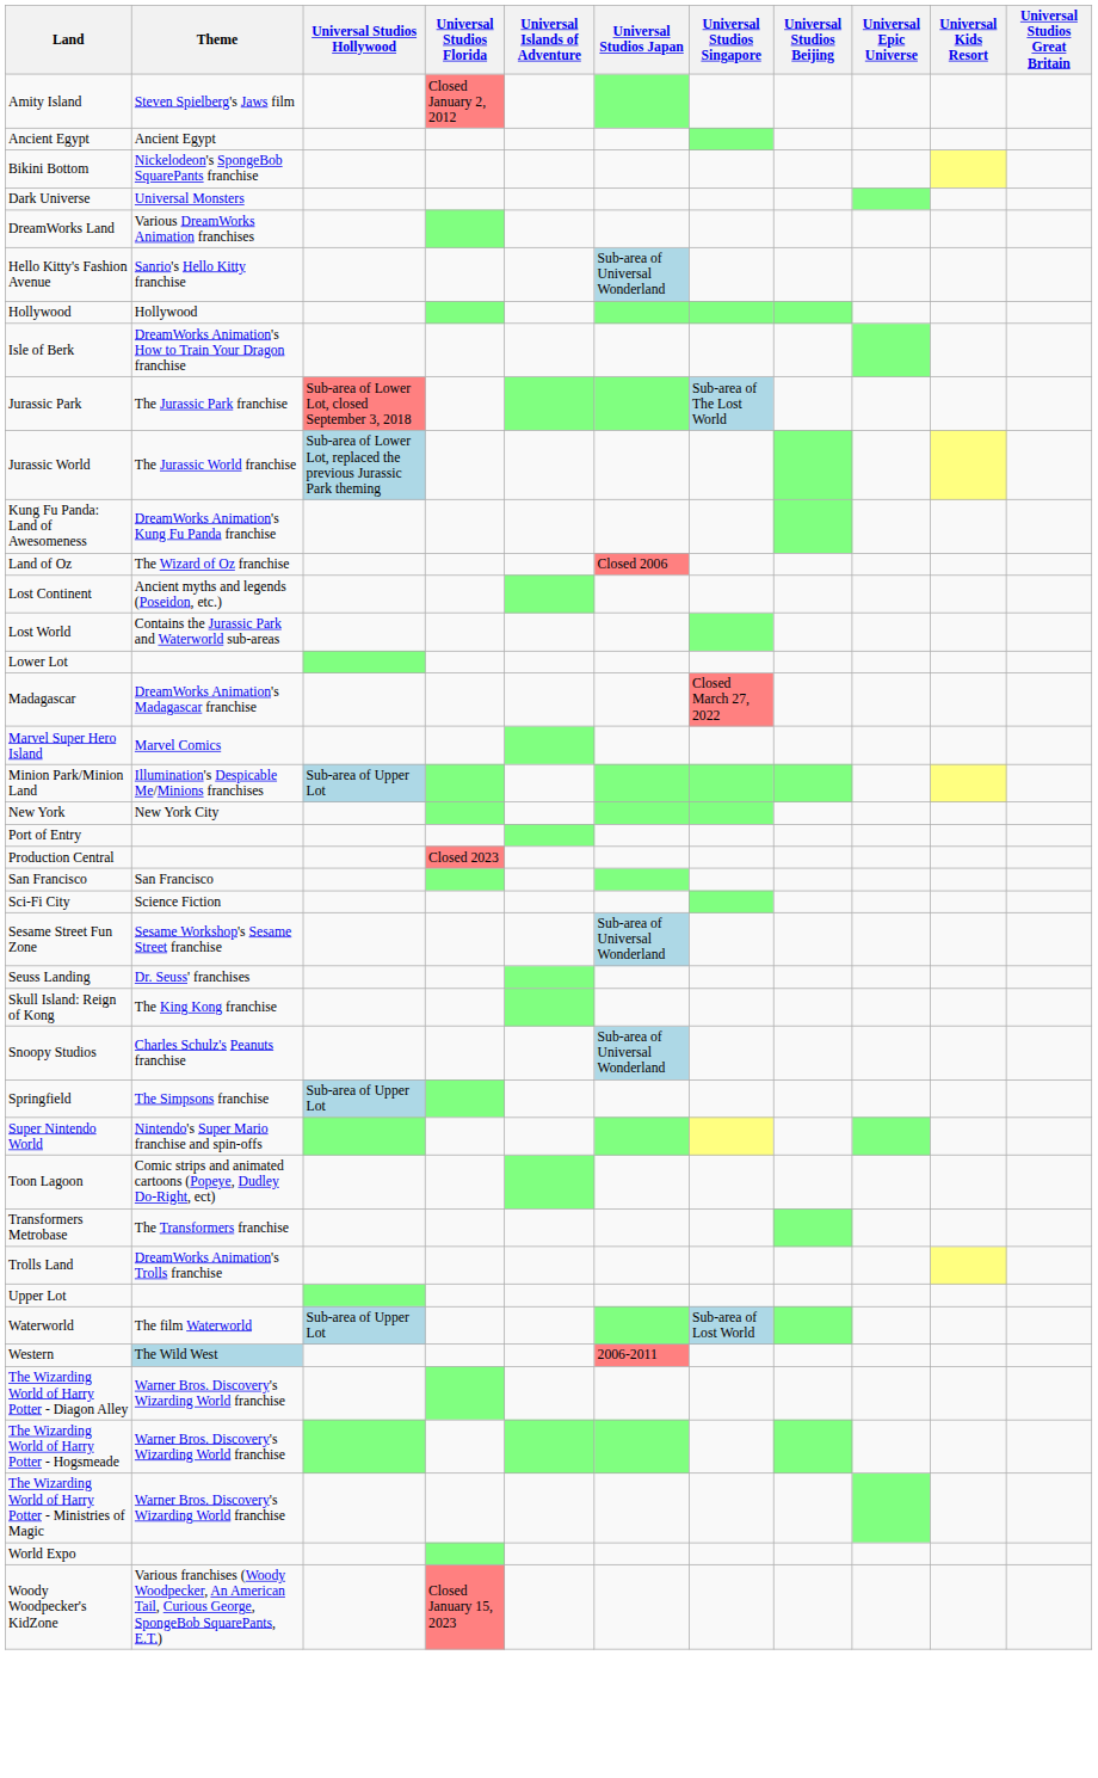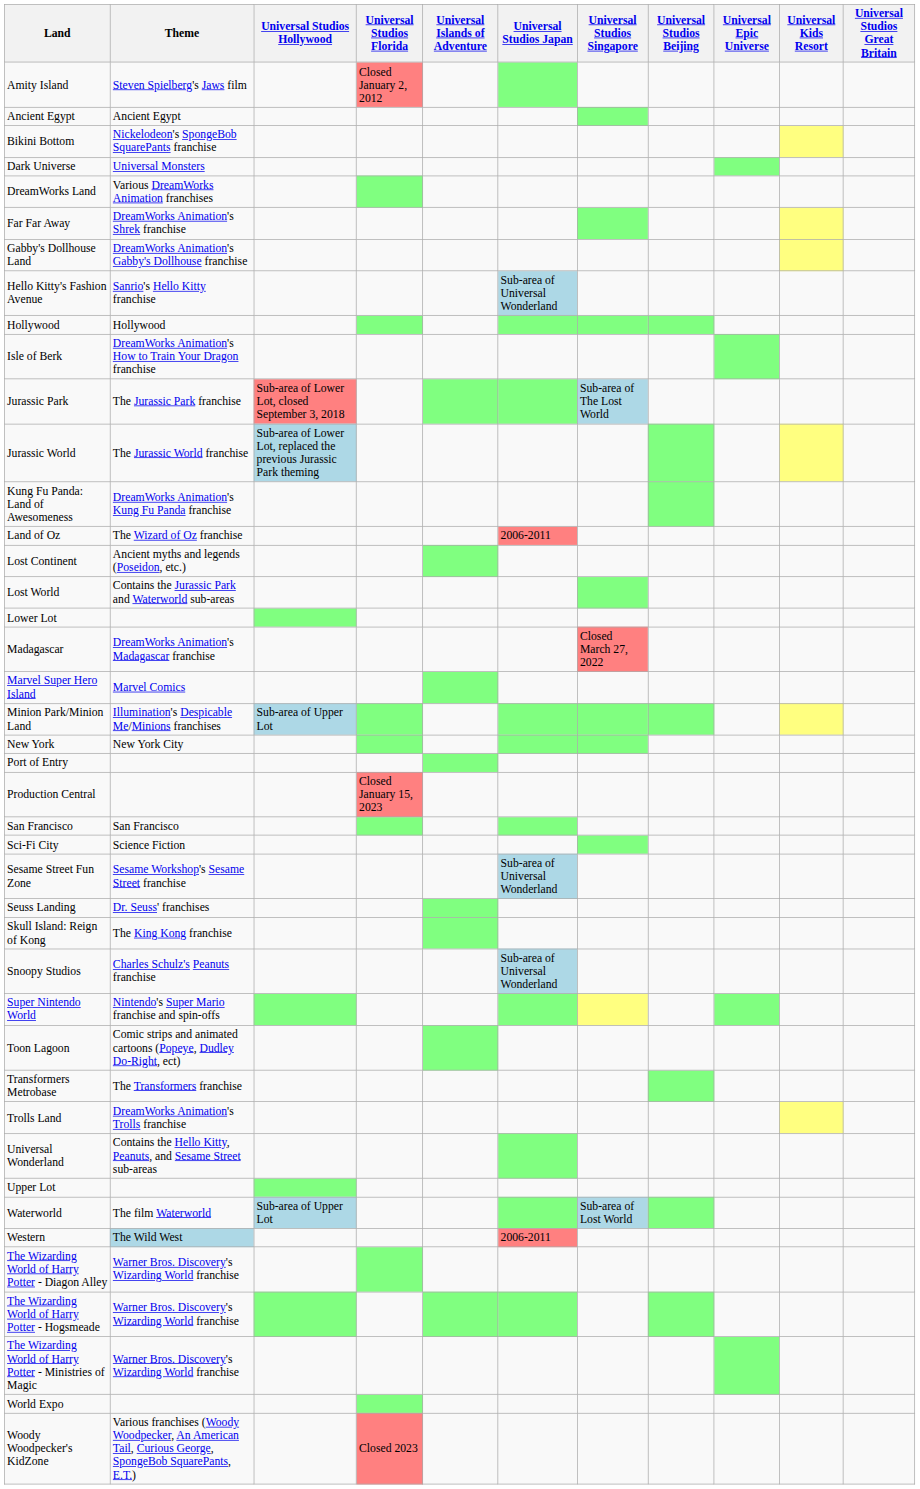+ row: Far Far Away | DreamWorks Animation's Shrek franchise
+ row: Gabby's Dollhouse Land | DreamWorks Animation's Gabby's Dollhouse franchise
Land of Oz | Universal Studios Japan: Closed 2006 -> 2006-2011
Production Central | Universal Studios Florida: Closed 2023 -> Closed January 15, 2023
- row: Springfield | The Simpsons franchise | Sub-area of Upper Lot
+ row: Universal Wonderland | Contains the Hello Kitty, Peanuts, and Sesame Street sub-areas
Woody Woodpecker's KidZone | Universal Studios Florida: Closed January 15, 2023 -> Closed 2023
